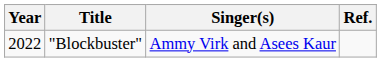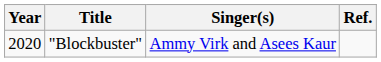"Blockbuster" | Year: 2022 -> 2020
